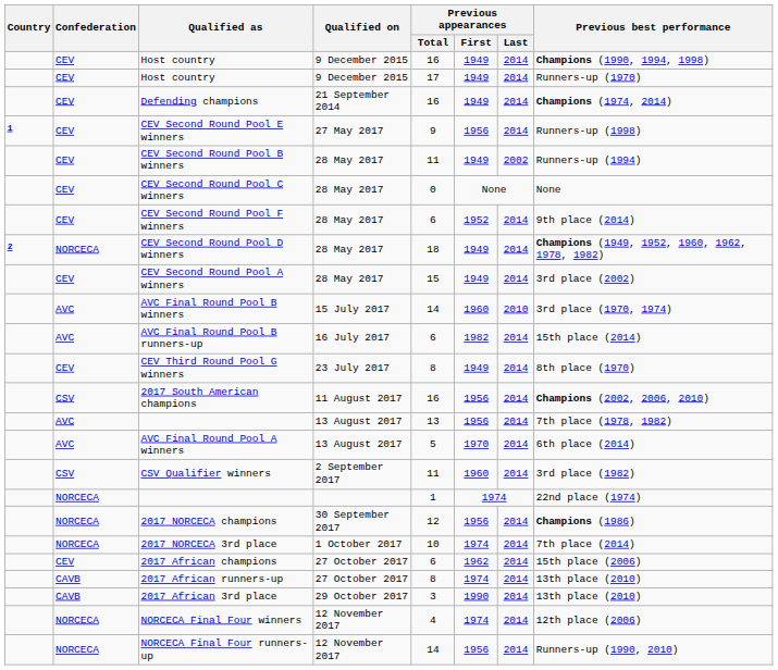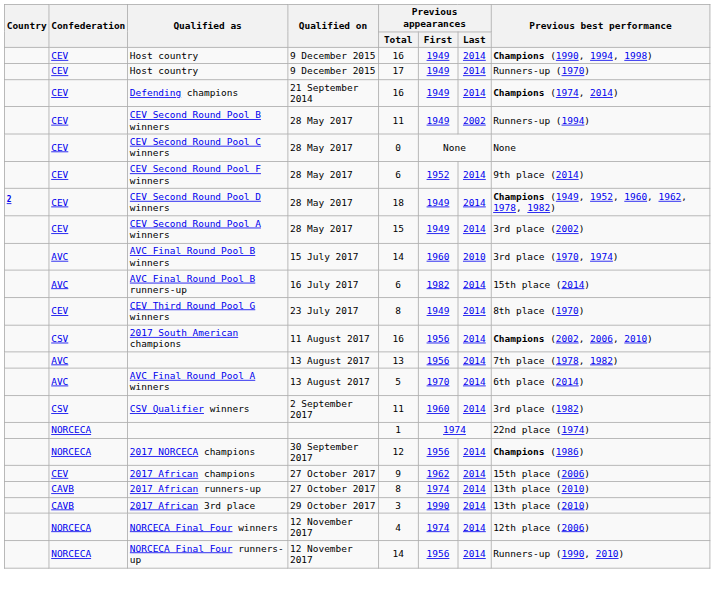- row: 1 | CEV | CEV Second Round Pool E winners | 27 May 2017 | 9 | 1956 | 2014 | Runners-up (1998)
CEV Second Round Pool D winners | Confederation: NORCECA -> CEV
- row: NORCECA | 2017 NORCECA 3rd place | 1 October 2017 | 10 | 1974 | 2014 | 7th place (2014)
2017 African champions | Previous appearances / Total: 6 -> 9
